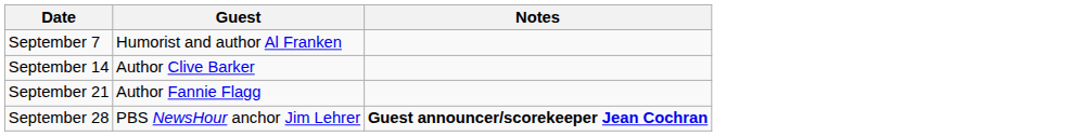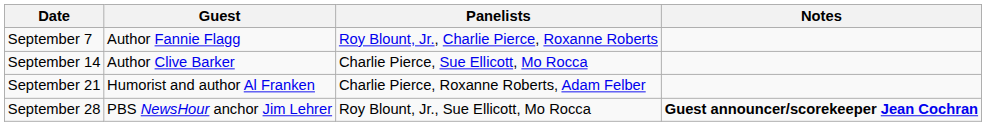+ column: Panelists | Roy Blount, Jr., Charlie Pierce, Roxanne Roberts | Charlie Pierce, Sue Ellicott, Mo Rocca | Charlie Pierce, Roxanne Roberts, Adam Felber | Roy Blount, Jr., Sue Ellicott, Mo Rocca
September 7 | Guest: Humorist and author Al Franken -> Author Fannie Flagg
September 21 | Guest: Author Fannie Flagg -> Humorist and author Al Franken
